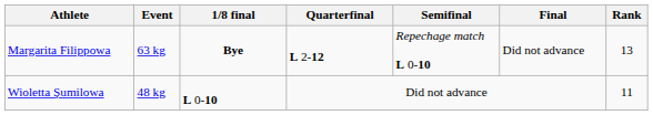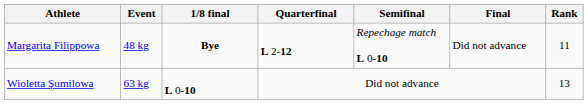Margarita Filippowa | Event: 63 kg -> 48 kg
Margarita Filippowa | Rank: 13 -> 11
Wioletta Şumilowa | Event: 48 kg -> 63 kg
Wioletta Şumilowa | Rank: 11 -> 13
